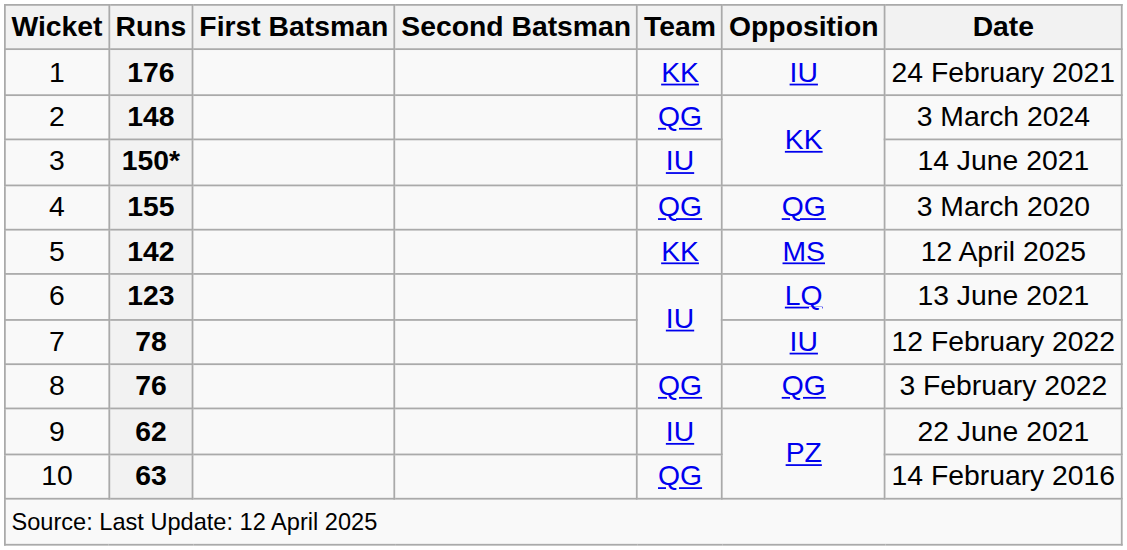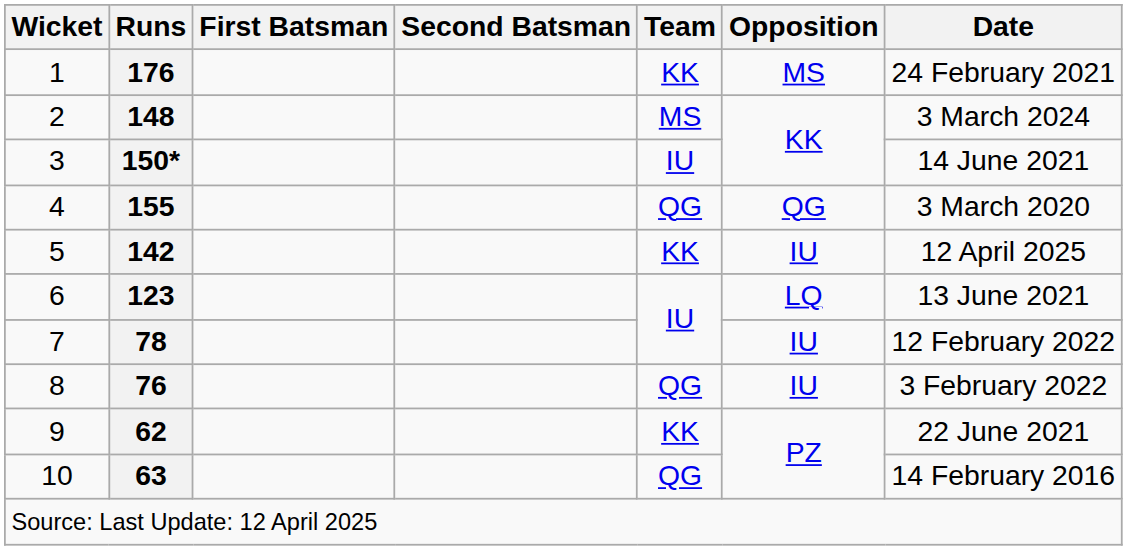176 | Opposition: IU -> MS
148 | Team: QG -> MS
142 | Opposition: MS -> IU
76 | Opposition: QG -> IU
62 | Team: IU -> KK
